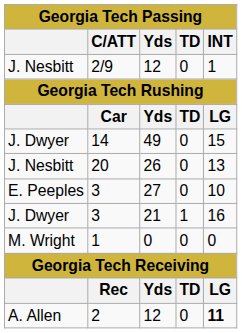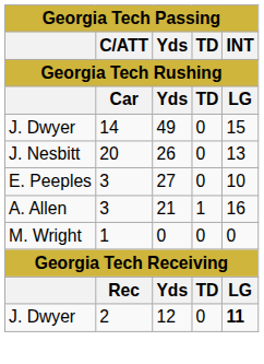- row: J. Nesbitt | 2/9 | 12 | 0 | 1
3 / 21 | column 1: J. Dwyer -> A. Allen
2 | column 1: A. Allen -> J. Dwyer
